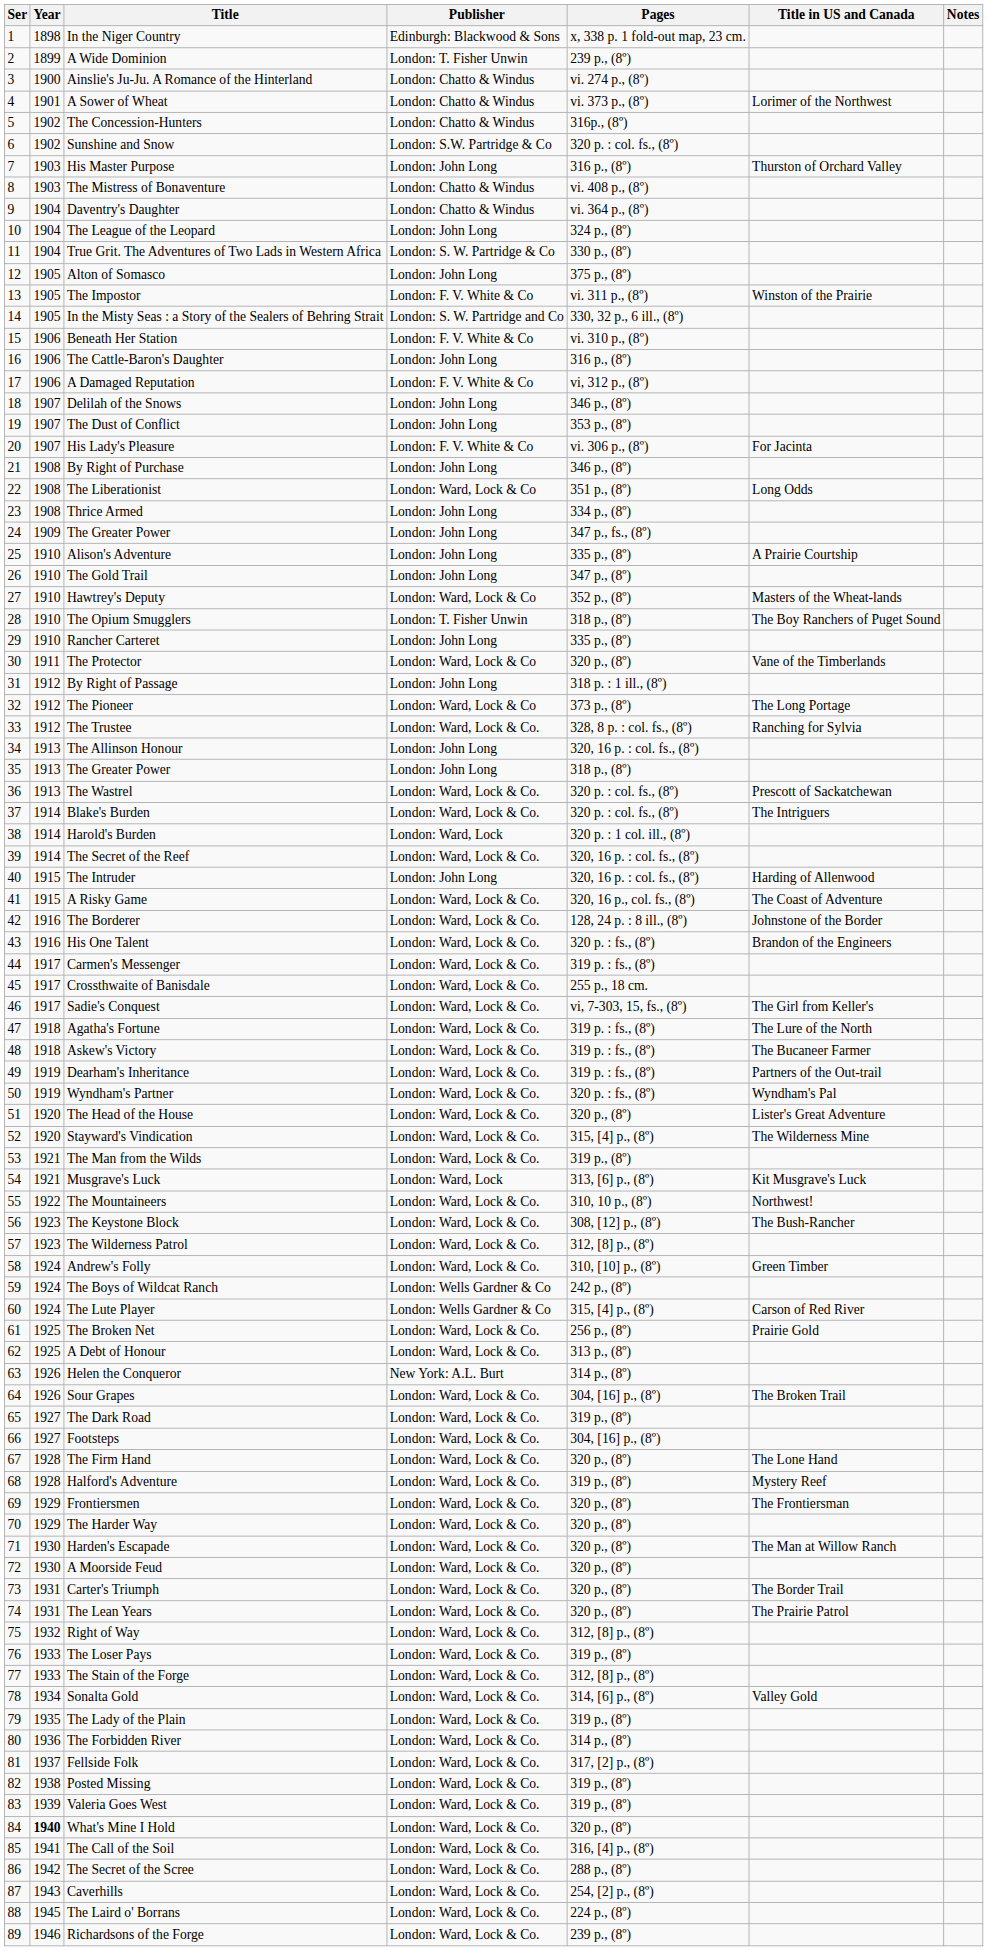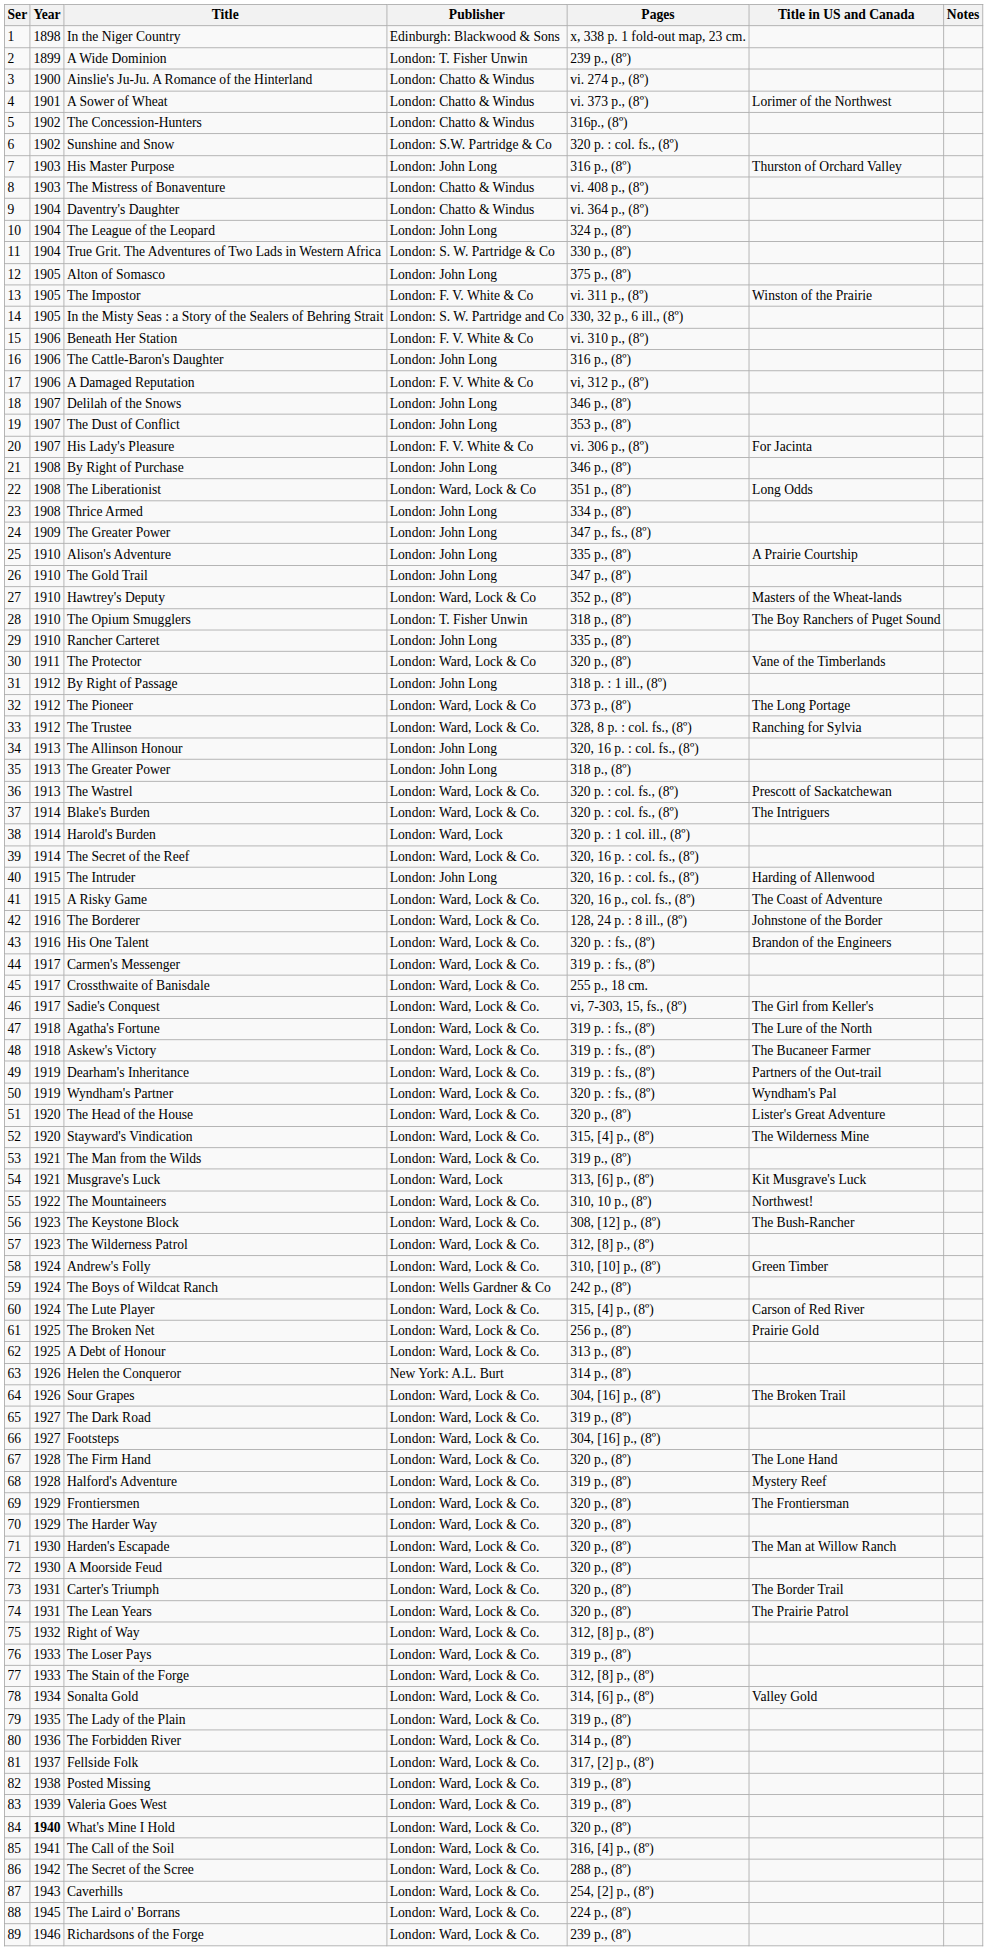The Lute Player | Publisher: London: Wells Gardner & Co -> London: Ward, Lock & Co.
